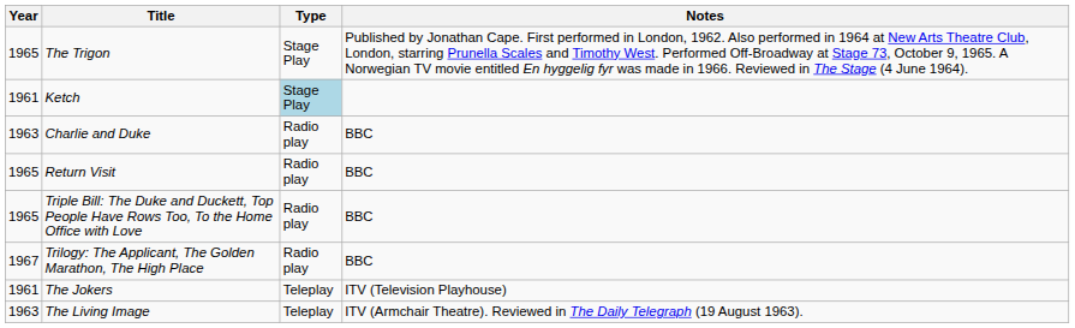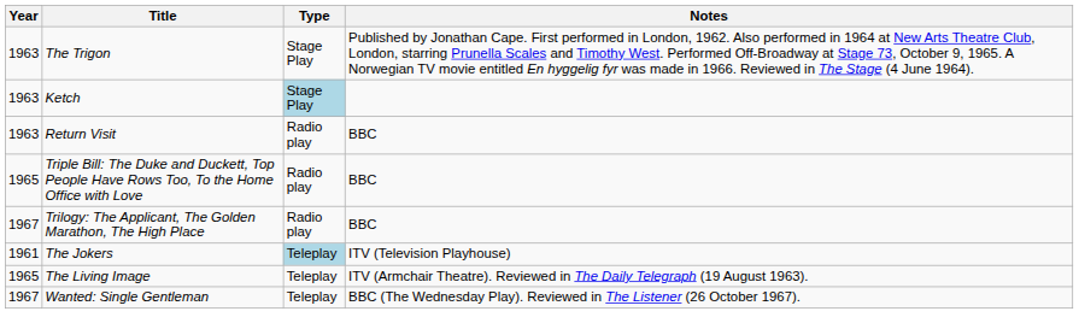The Trigon | Year: 1965 -> 1963
Ketch | Year: 1961 -> 1963
- row: 1963 | Charlie and Duke | Radio play | BBC
Return Visit | Year: 1965 -> 1963
The Jokers | Type: no background -> lightblue background
The Living Image | Year: 1963 -> 1965
+ row: 1967 | Wanted: Single Gentleman | Teleplay | BBC (The Wednesday Play). Reviewed in The Listener (26 October 1967).
